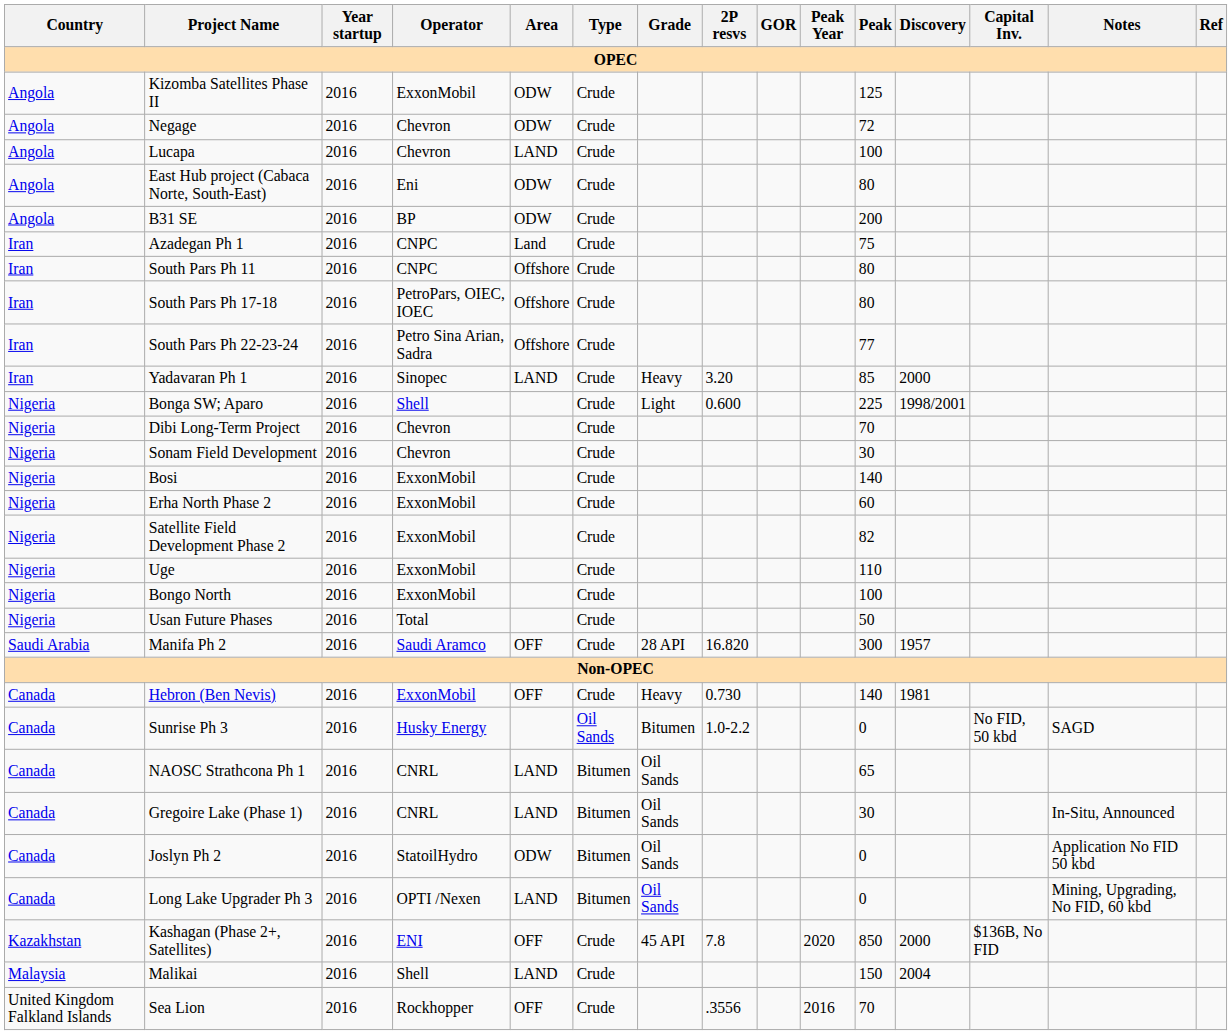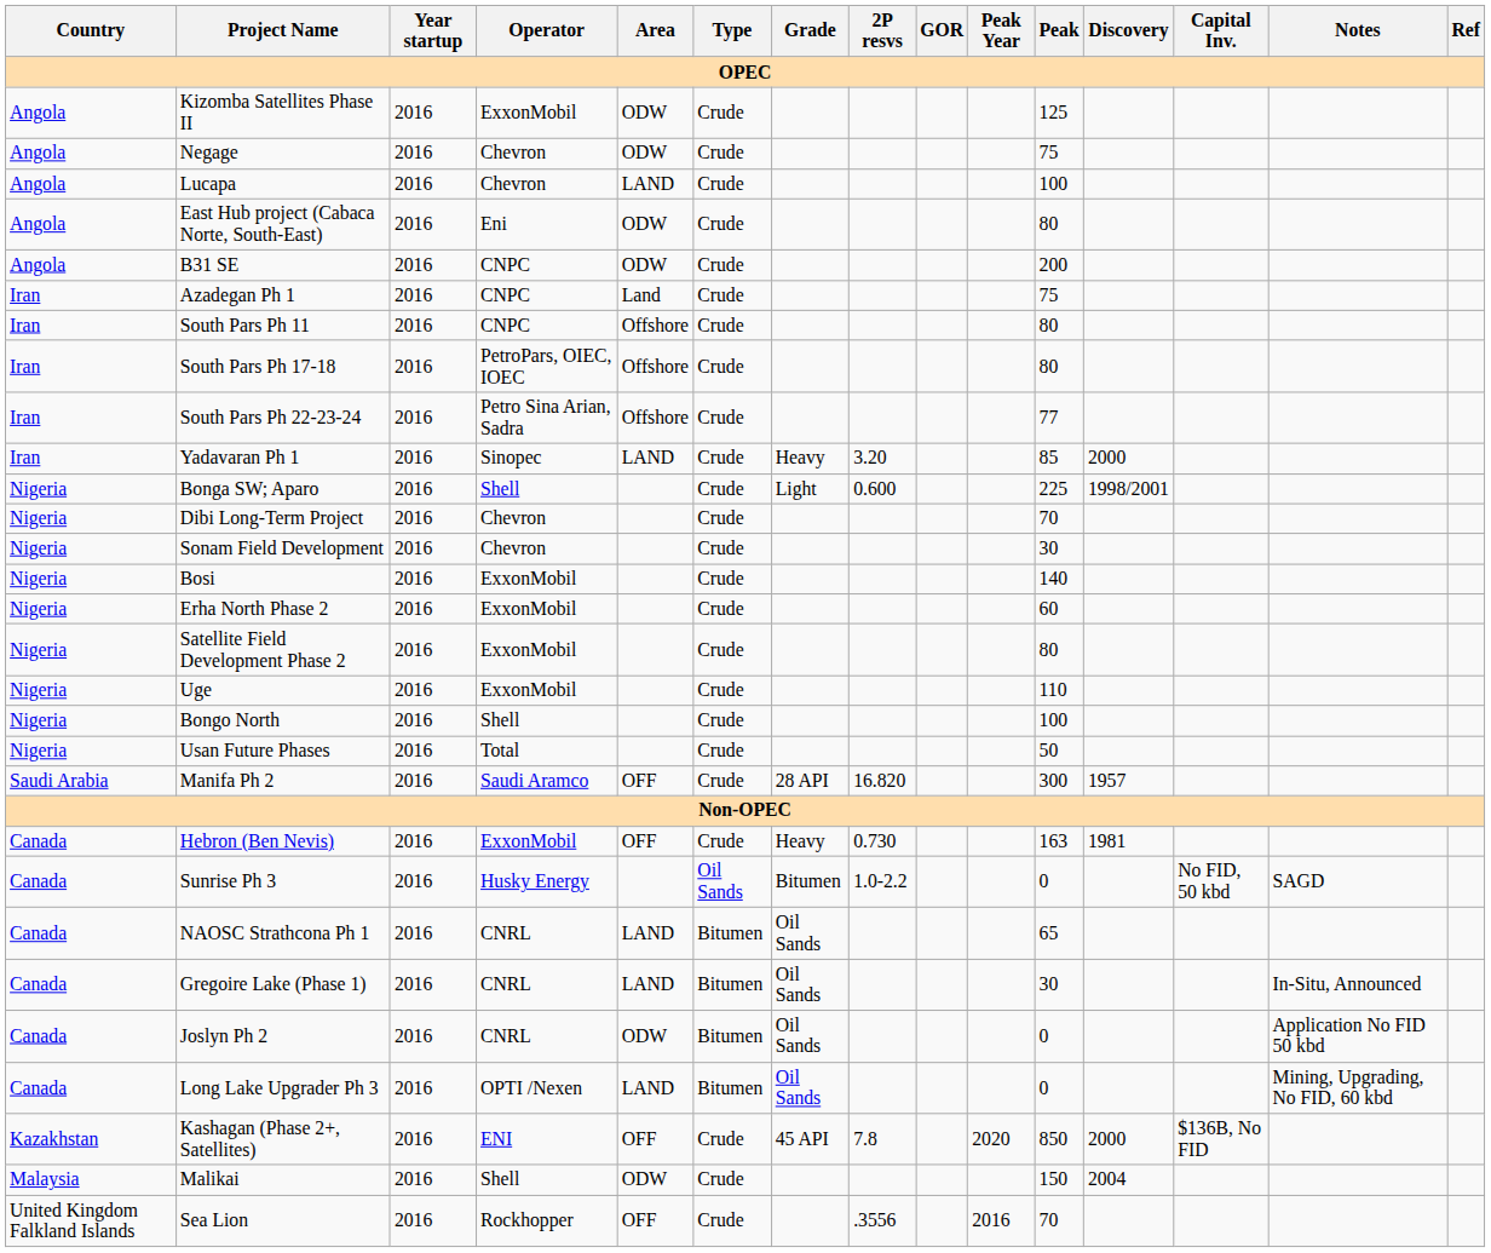Negage | Peak: 72 -> 75
B31 SE | Operator: BP -> CNPC
Satellite Field Development Phase 2 | Peak: 82 -> 80
Bongo North | Operator: ExxonMobil -> Shell
Hebron (Ben Nevis) | Peak: 140 -> 163
Joslyn Ph 2 | Operator: StatoilHydro -> CNRL
Malikai | Area: LAND -> ODW
